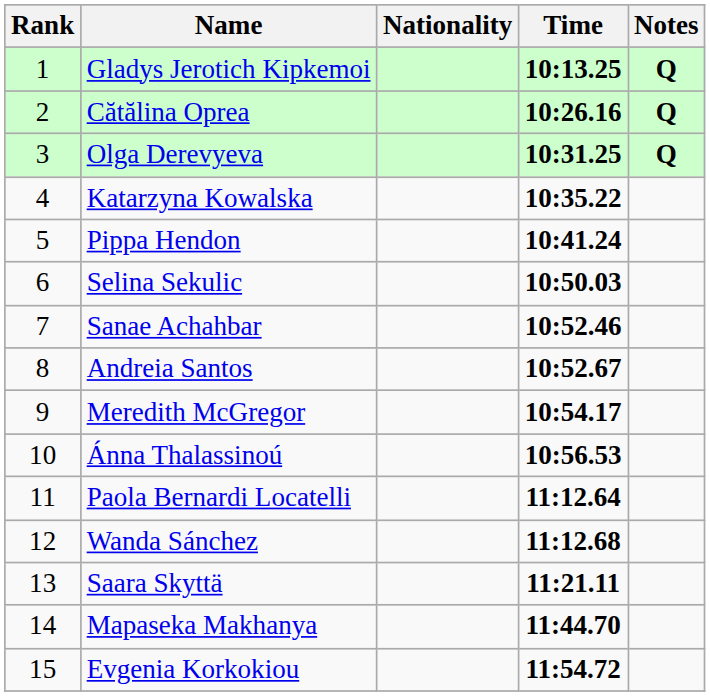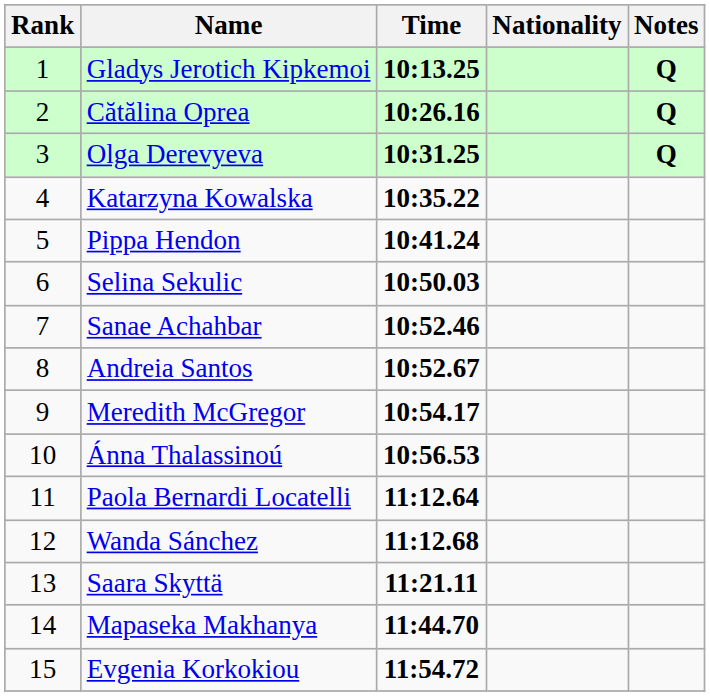columns swapped: Nationality <-> Time
